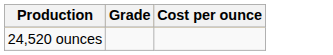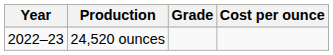+ column: Year | 2022–23
